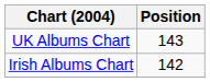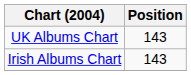Irish Albums Chart | Position: 142 -> 143
